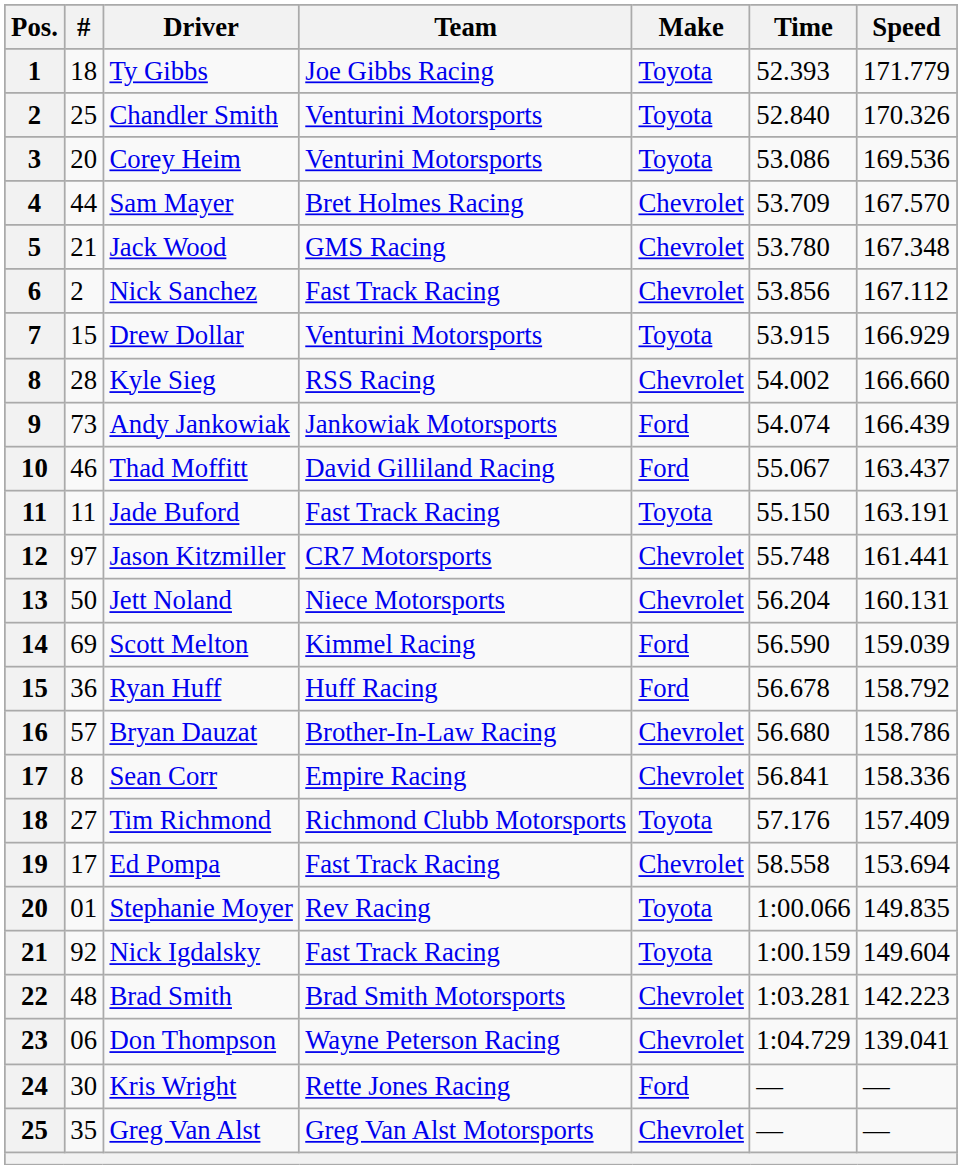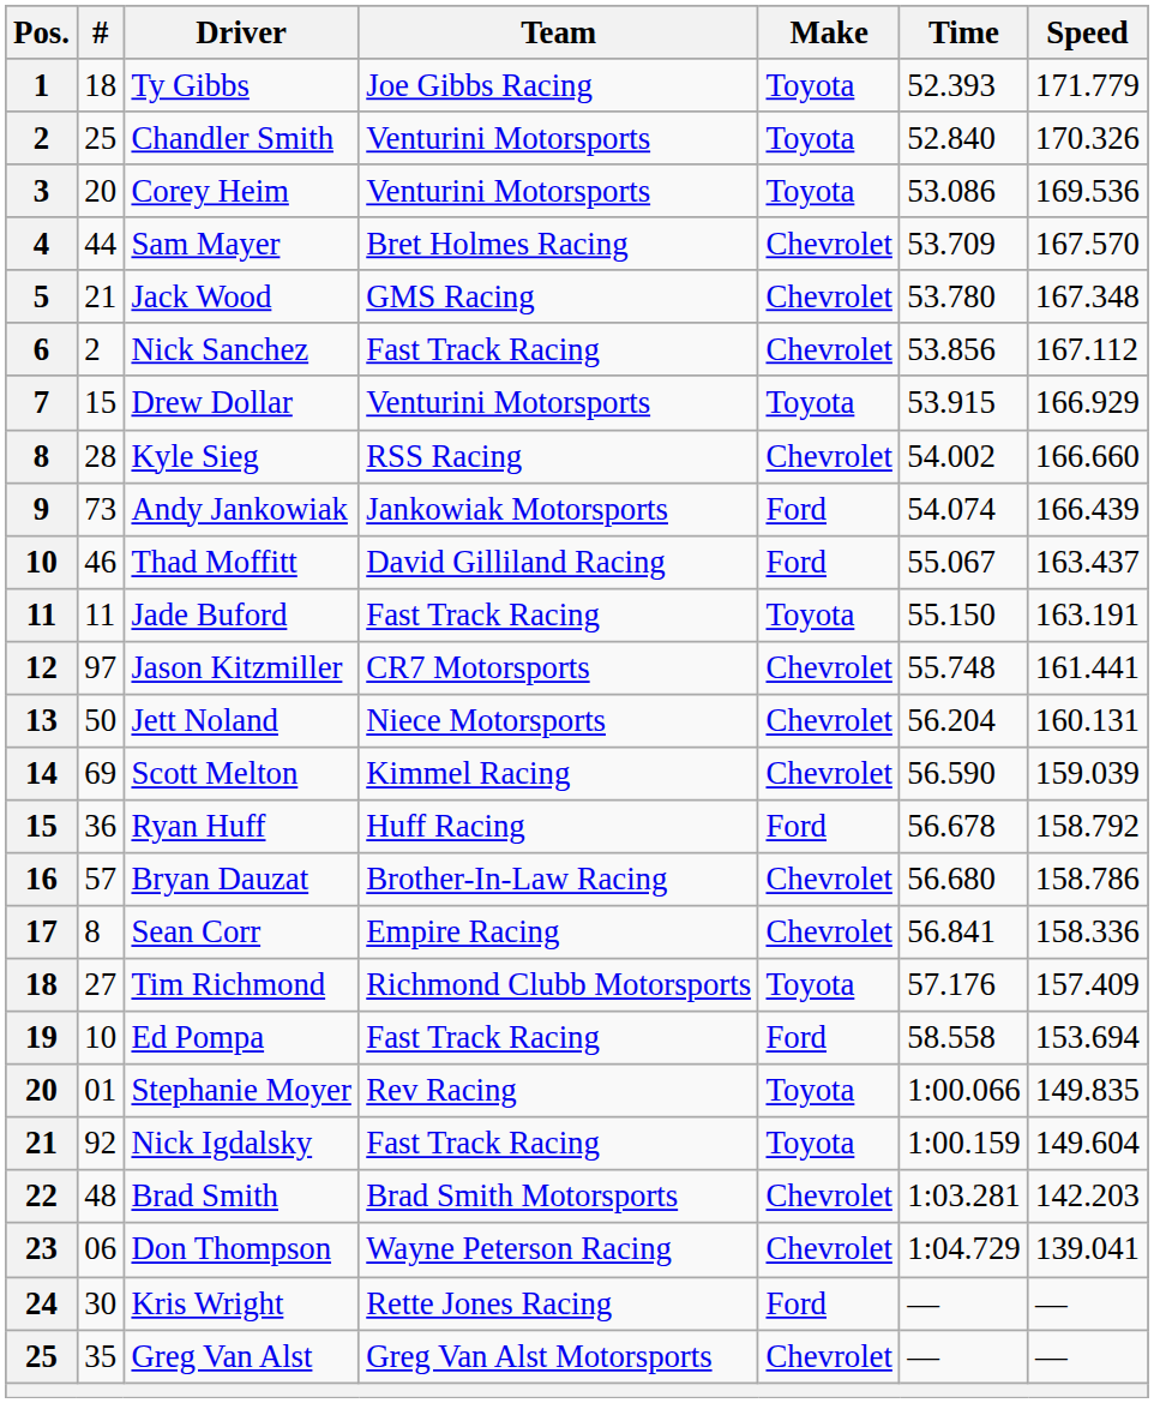Scott Melton | Make: Ford -> Chevrolet
Ed Pompa | #: 17 -> 10
Ed Pompa | Make: Chevrolet -> Ford
Brad Smith | Speed: 142.223 -> 142.203
